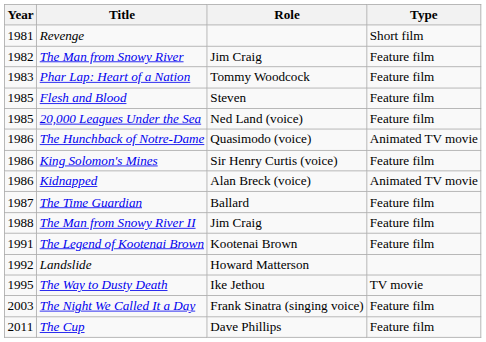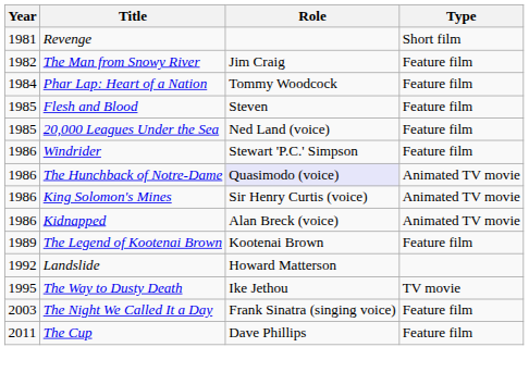Phar Lap: Heart of a Nation | Year: 1983 -> 1984
+ row: 1986 | Windrider | Stewart 'P.C.' Simpson | Feature film
The Hunchback of Notre-Dame | Role: no background -> lavender background
King Solomon's Mines | Type: Feature film -> Animated TV movie
- row: 1987 | The Time Guardian | Ballard | Feature film
- row: 1988 | The Man from Snowy River II | Jim Craig | Feature film
The Legend of Kootenai Brown | Year: 1991 -> 1989
